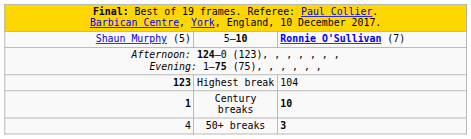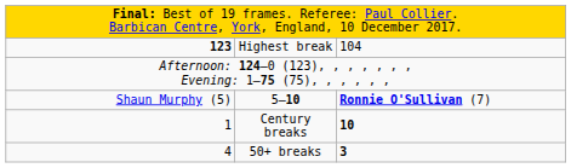rows swapped: 5–10 <-> Highest break
Century breaks | column 1: bold -> normal
